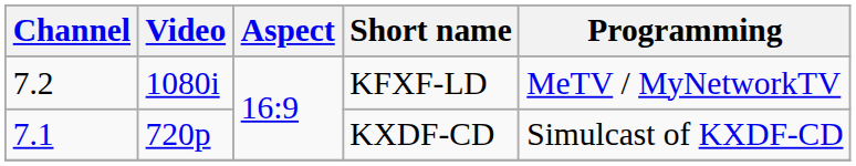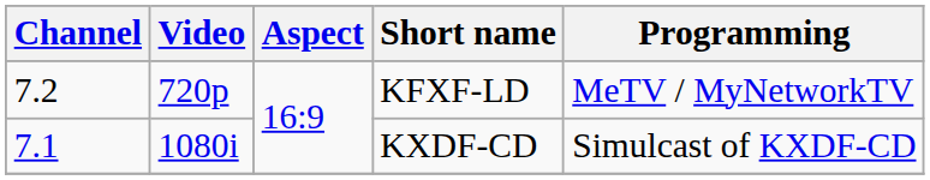KFXF-LD | Video: 1080i -> 720p
KXDF-CD | Video: 720p -> 1080i
